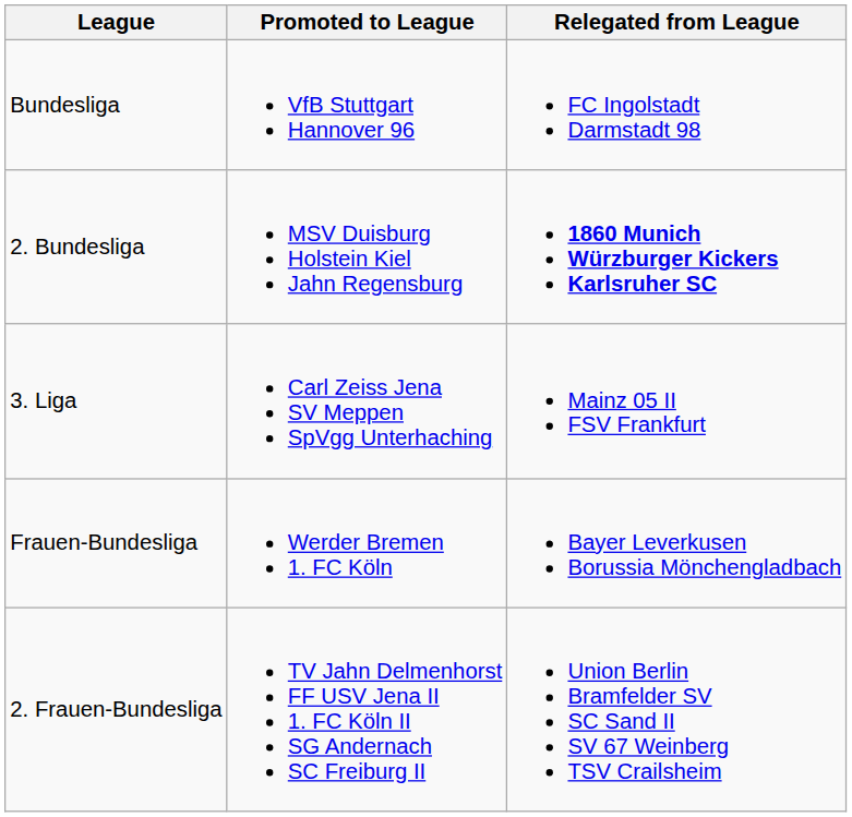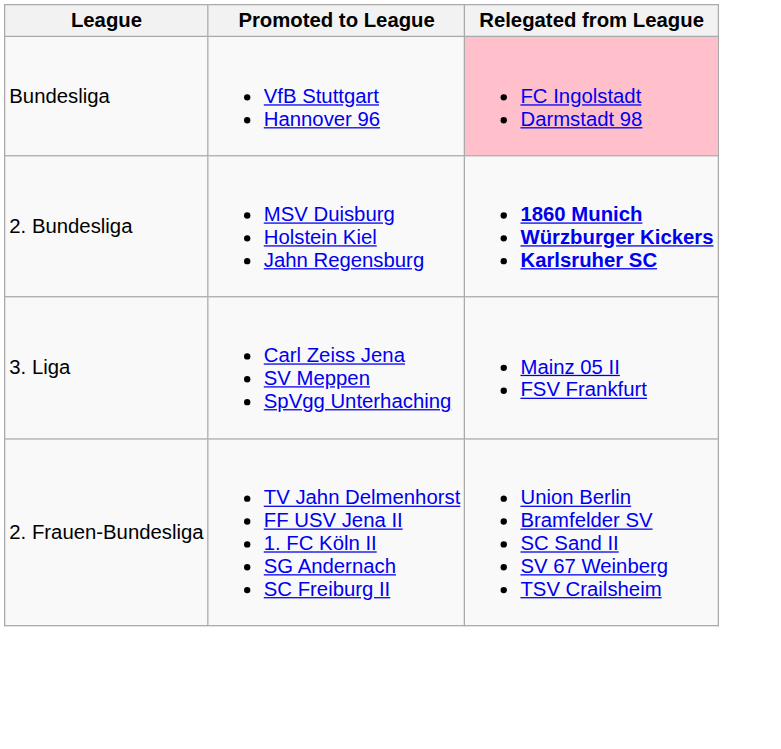Bundesliga | Relegated from League: no background -> pink background
- row: Frauen-Bundesliga | Werder Bremen 1. FC Köln | Bayer Leverkusen Borussia Mönchengladbach
